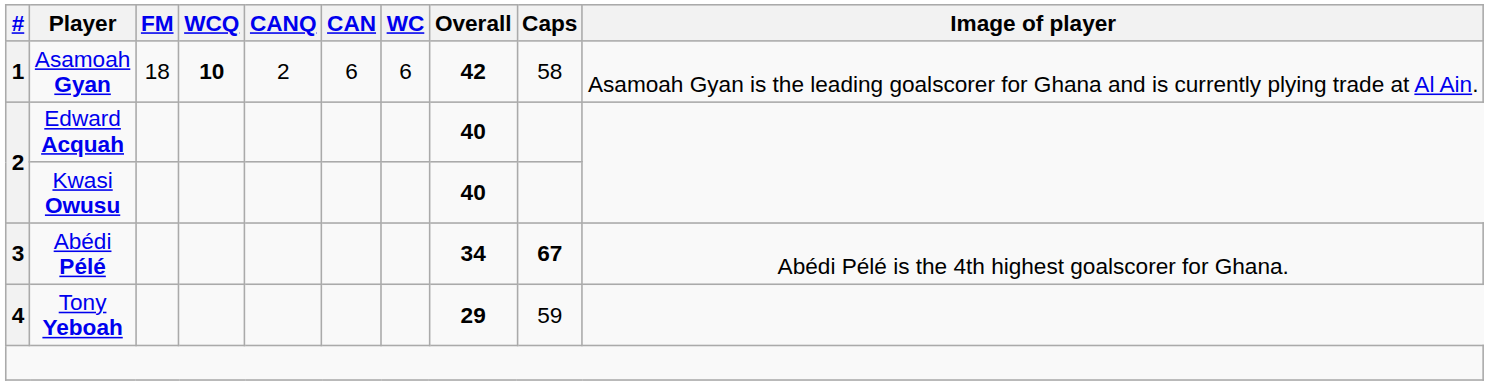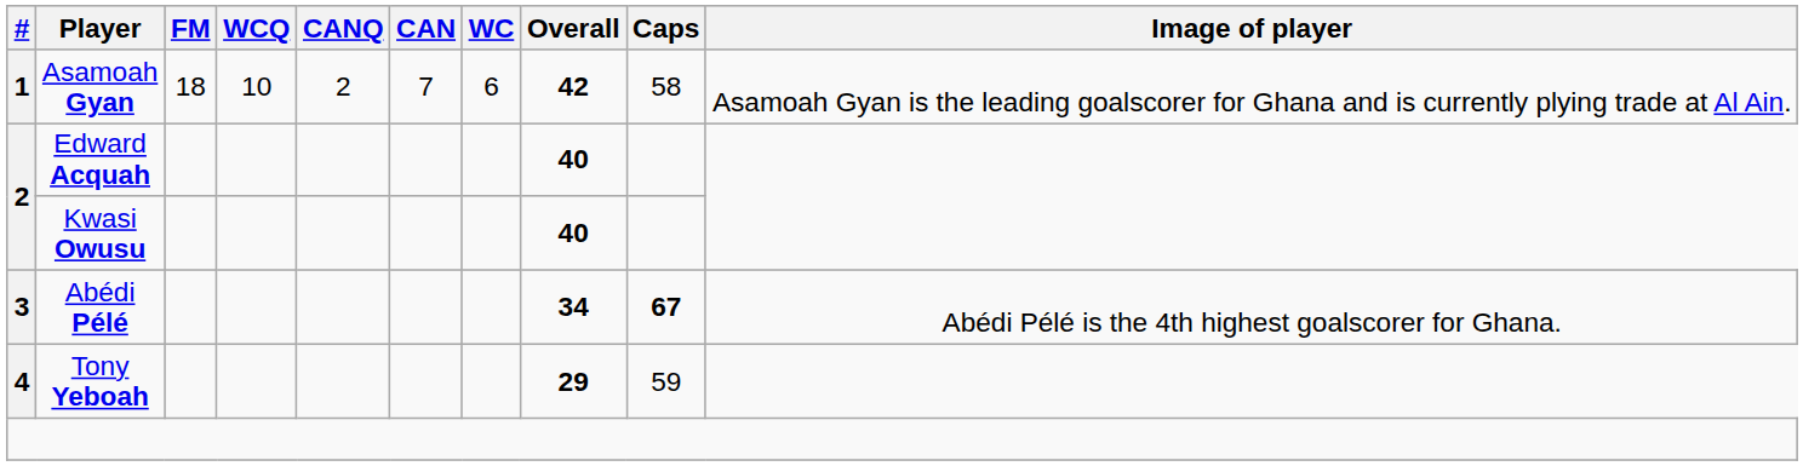Asamoah Gyan | WCQ: bold -> normal
Asamoah Gyan | CAN: 6 -> 7
